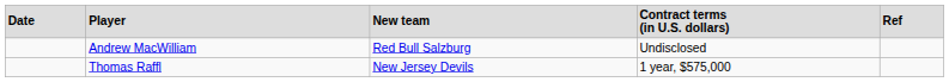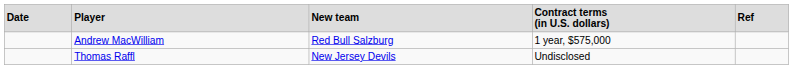Andrew MacWilliam | column 4: Undisclosed -> 1 year, $575,000
Thomas Raffl | column 4: 1 year, $575,000 -> Undisclosed
